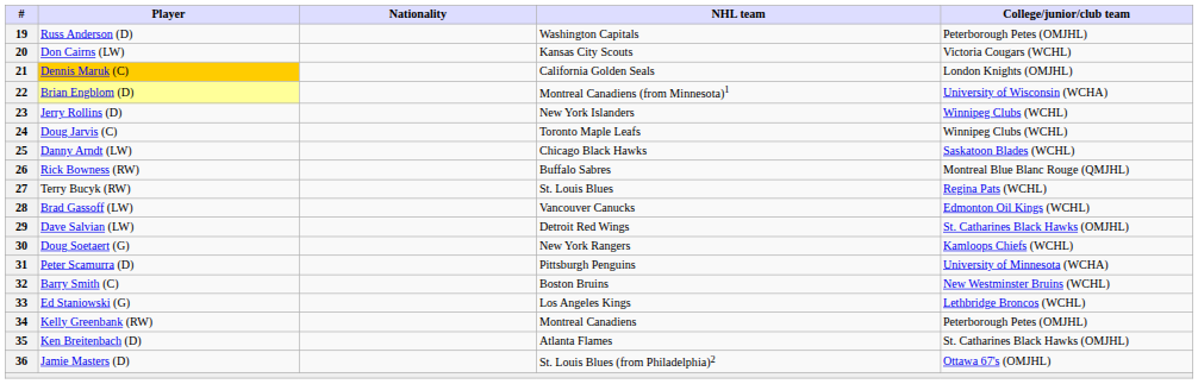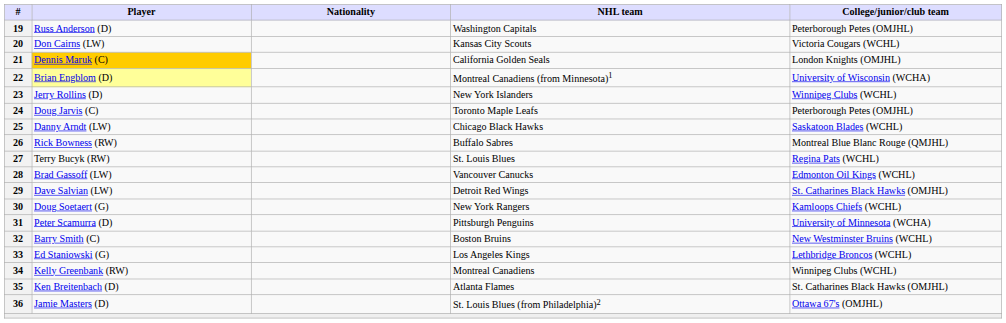24 | College/junior/club team: Winnipeg Clubs (WCHL) -> Peterborough Petes (OMJHL)
34 | College/junior/club team: Peterborough Petes (OMJHL) -> Winnipeg Clubs (WCHL)
